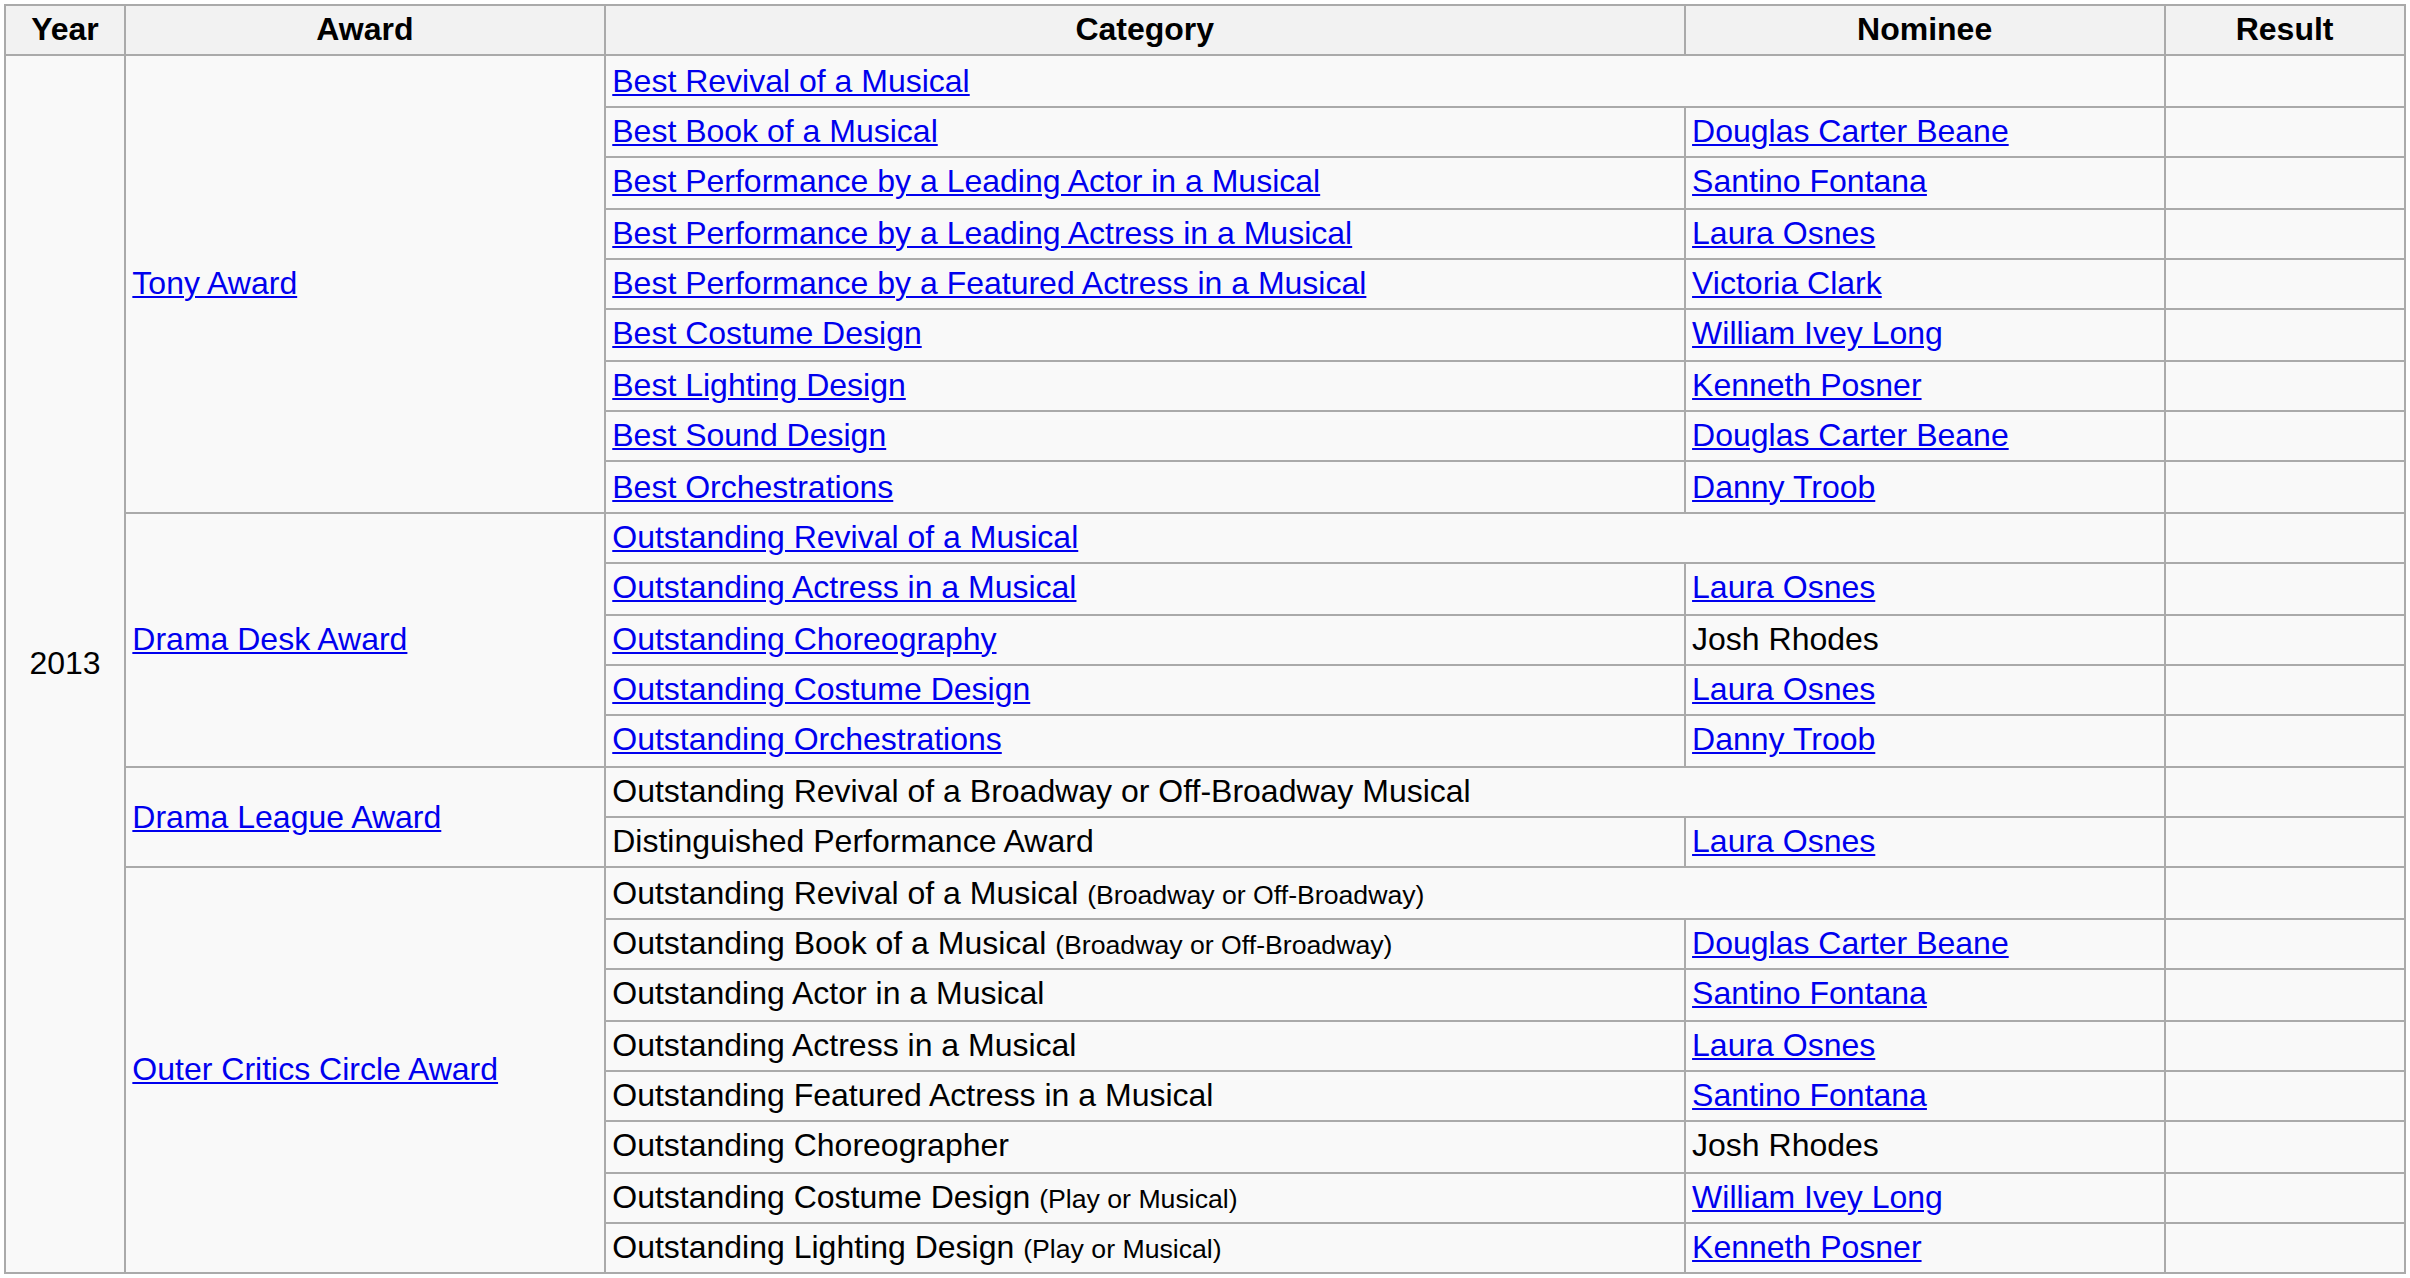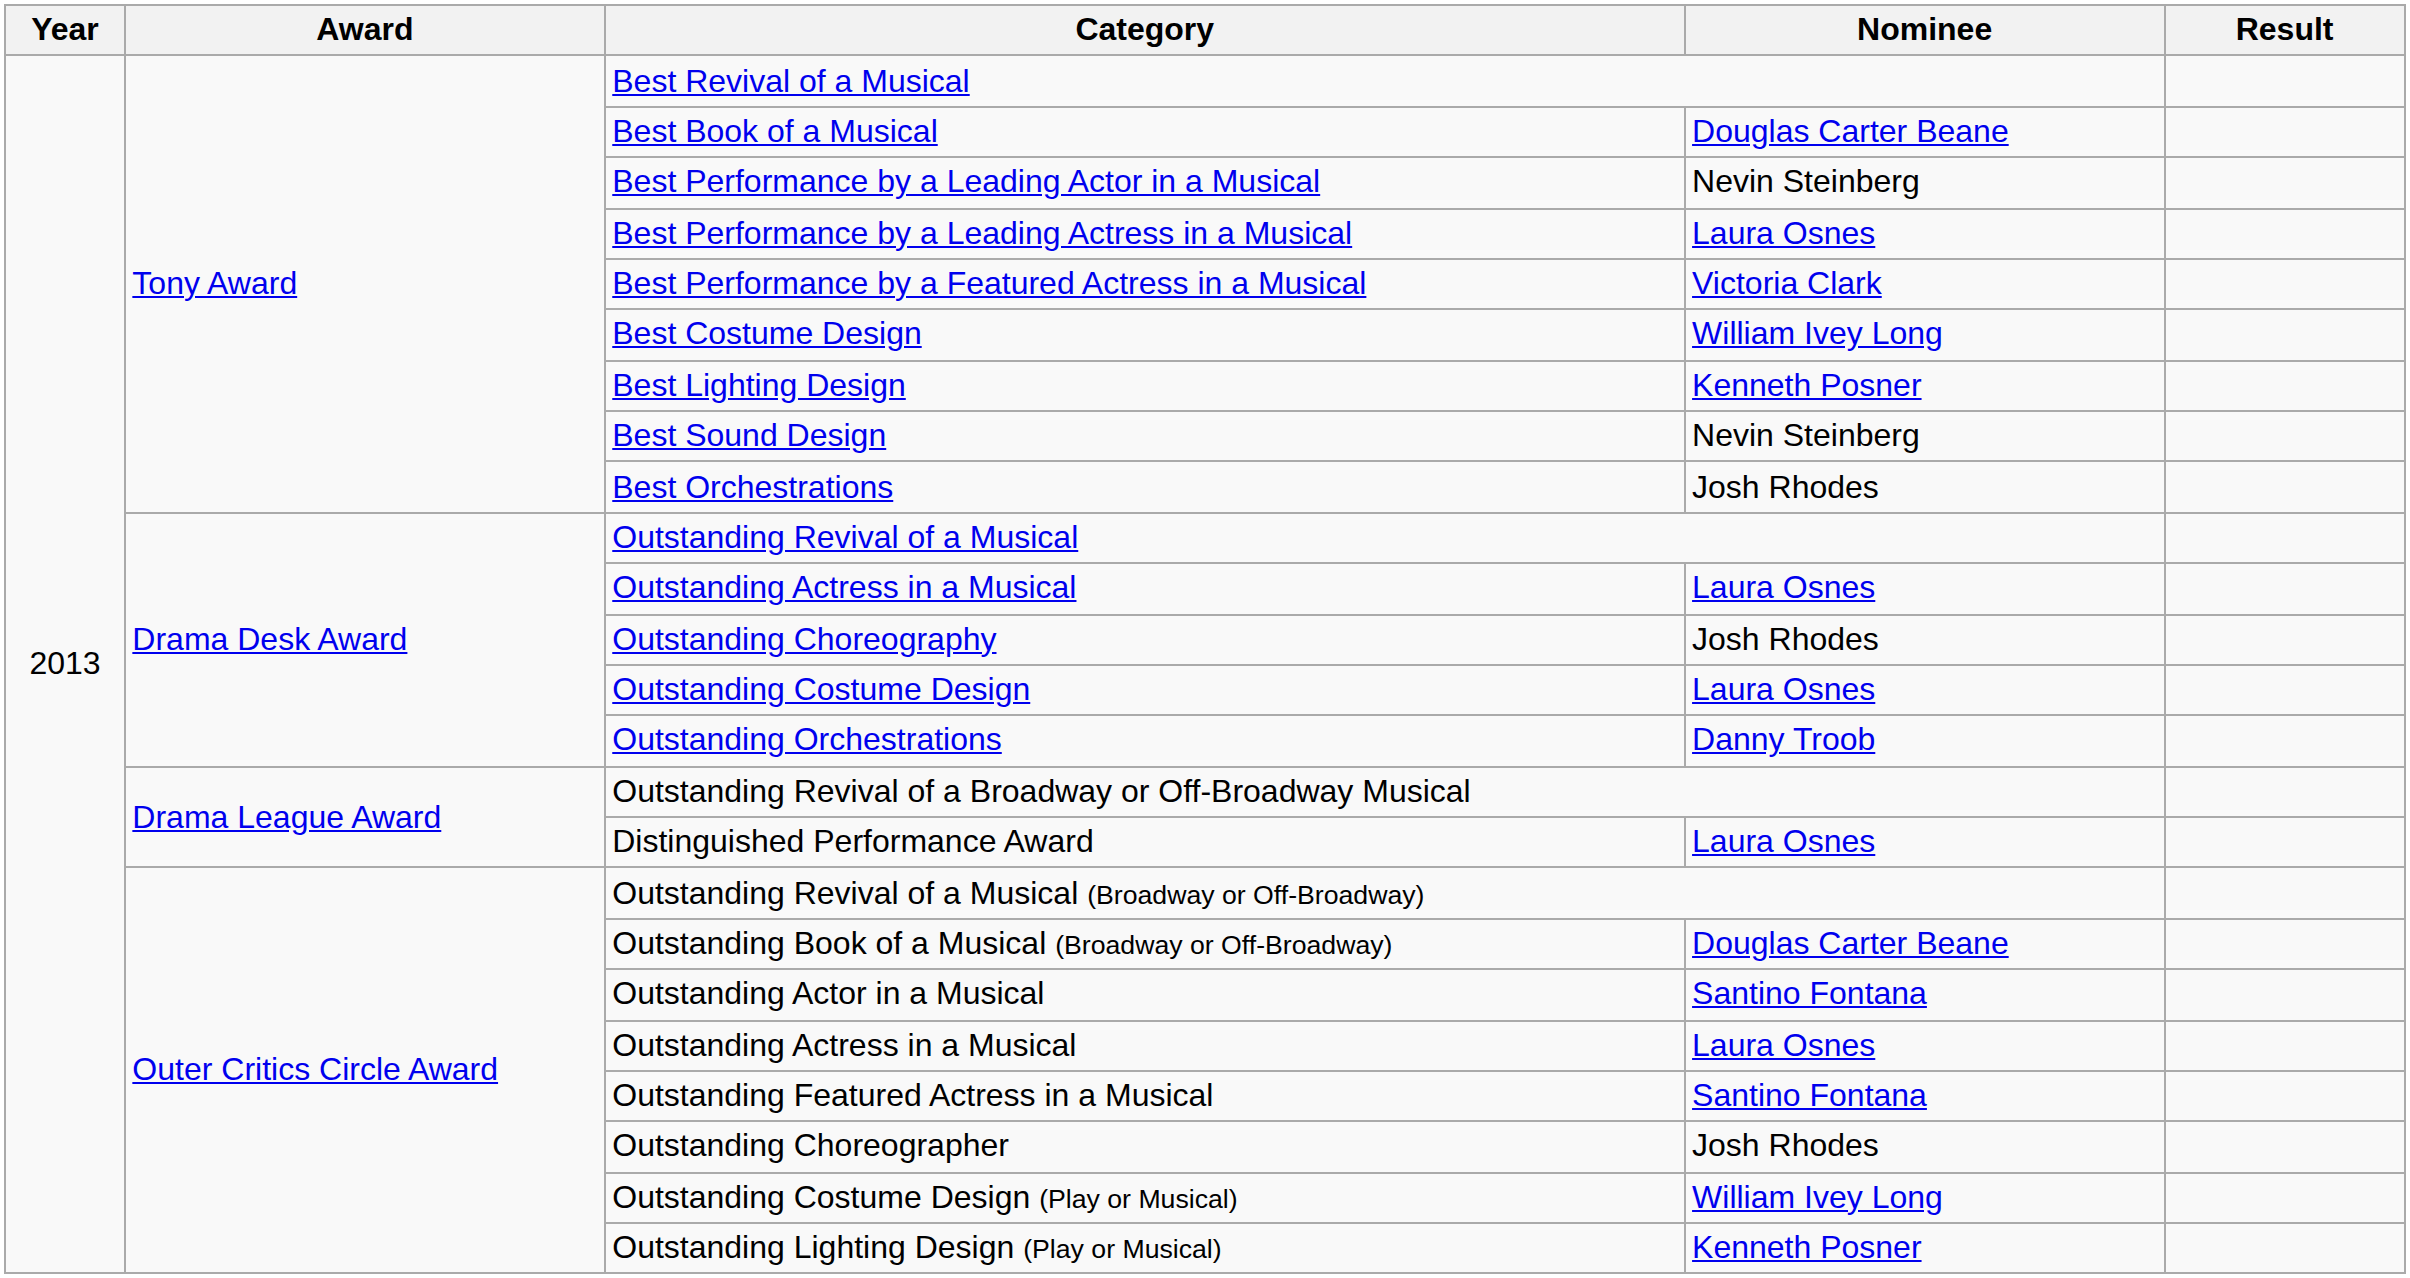Best Performance by a Leading Actor in a Musical | Nominee: Santino Fontana -> Nevin Steinberg
Best Sound Design | Nominee: Douglas Carter Beane -> Nevin Steinberg
Best Orchestrations | Nominee: Danny Troob -> Josh Rhodes
